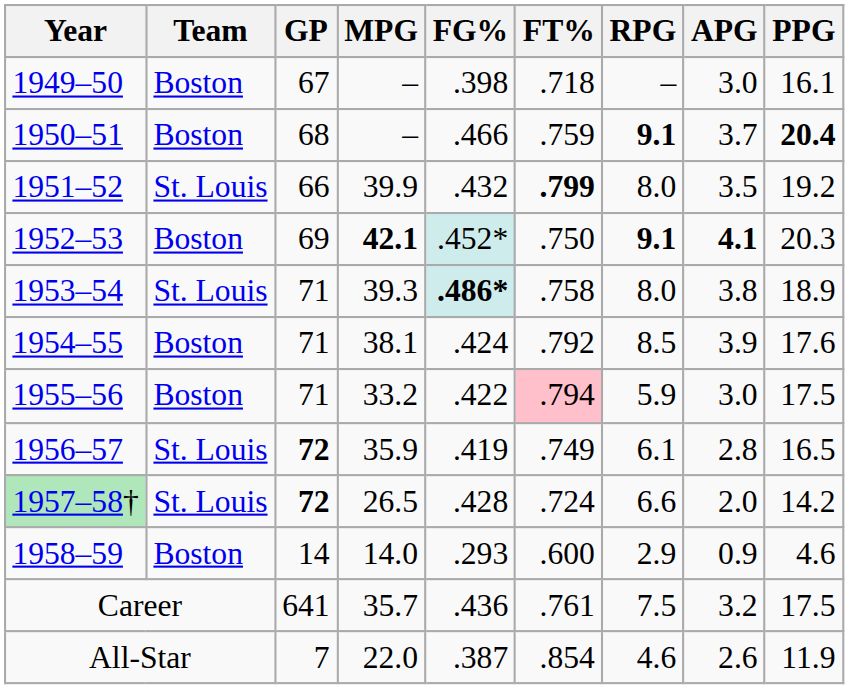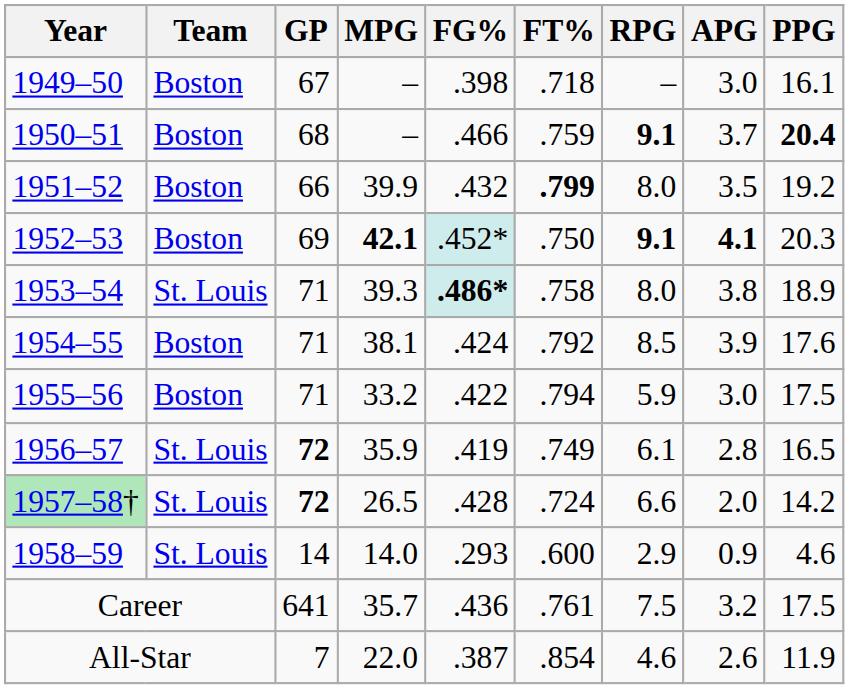1951–52 | Team: St. Louis -> Boston
1955–56 | FT%: pink background -> no background
1958–59 | Team: Boston -> St. Louis
